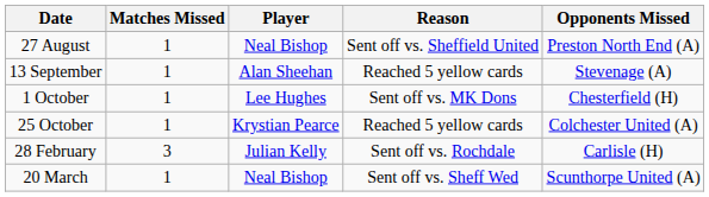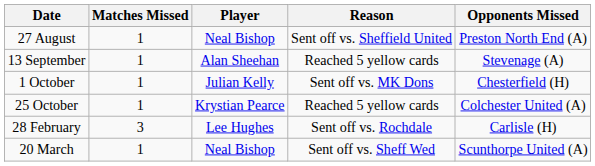1 October | Player: Lee Hughes -> Julian Kelly
28 February | Player: Julian Kelly -> Lee Hughes
